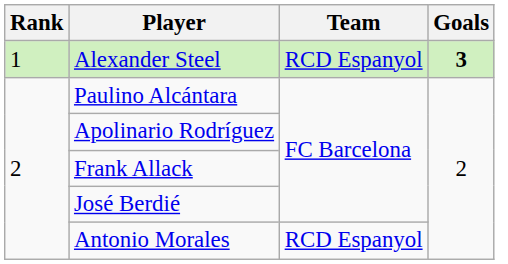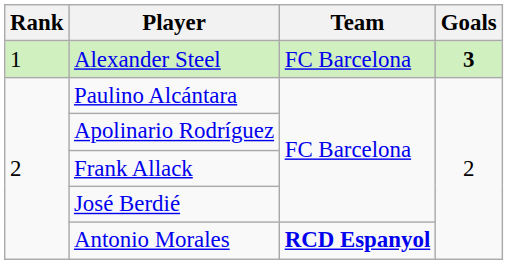Alexander Steel | Team: RCD Espanyol -> FC Barcelona
Antonio Morales | Team: normal -> bold
